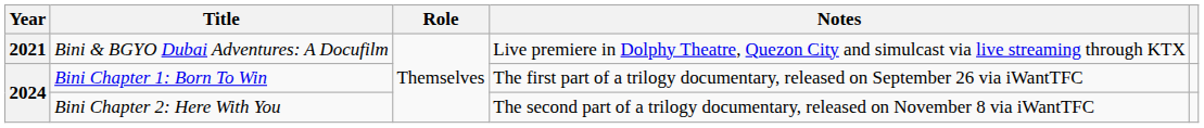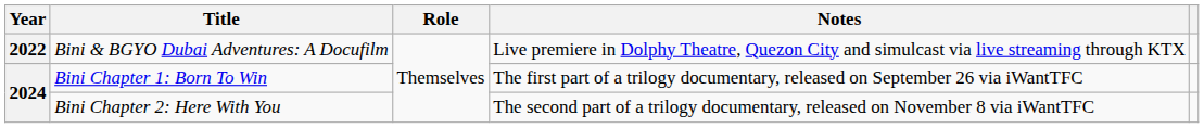Bini & BGYO Dubai Adventures: A Docufilm | Year: 2021 -> 2022
